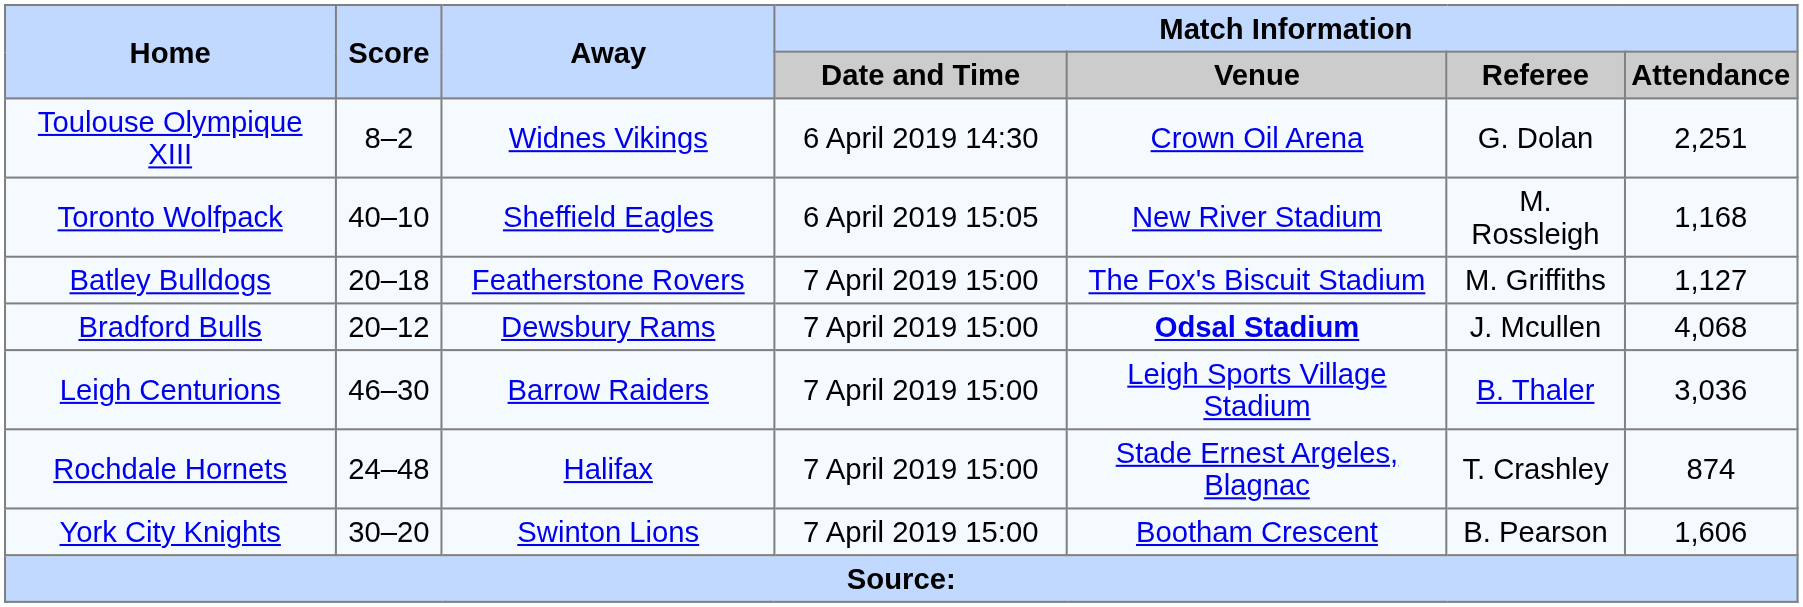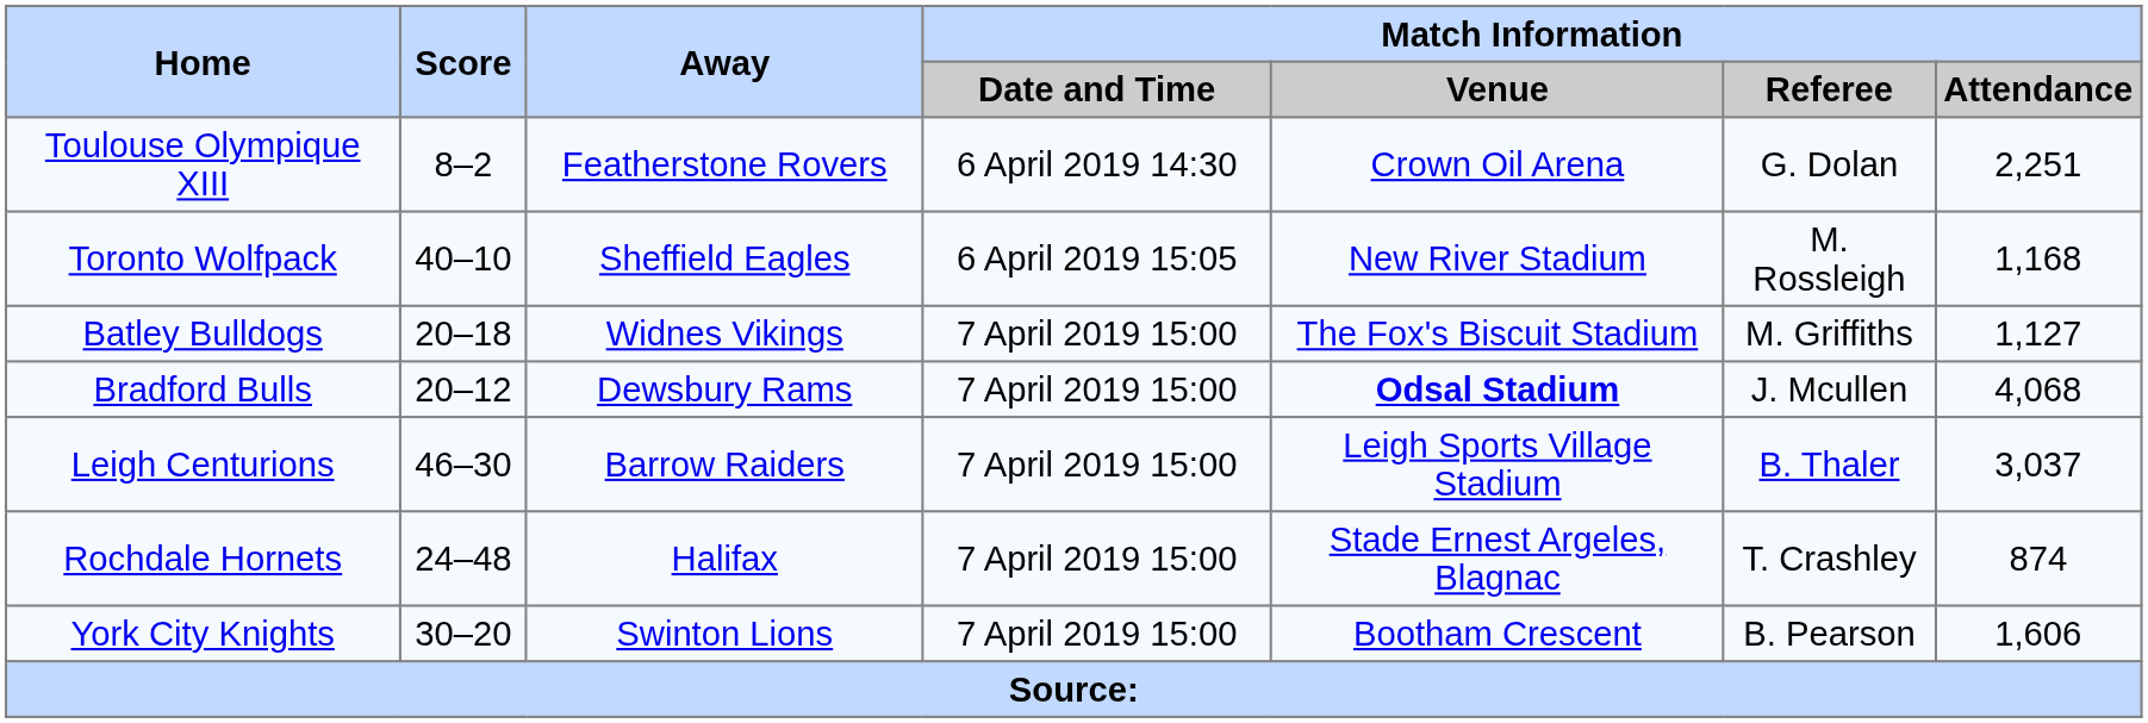Toulouse Olympique XIII | Away: Widnes Vikings -> Featherstone Rovers
Batley Bulldogs | Away: Featherstone Rovers -> Widnes Vikings
Leigh Centurions | Match Information / Attendance: 3,036 -> 3,037
